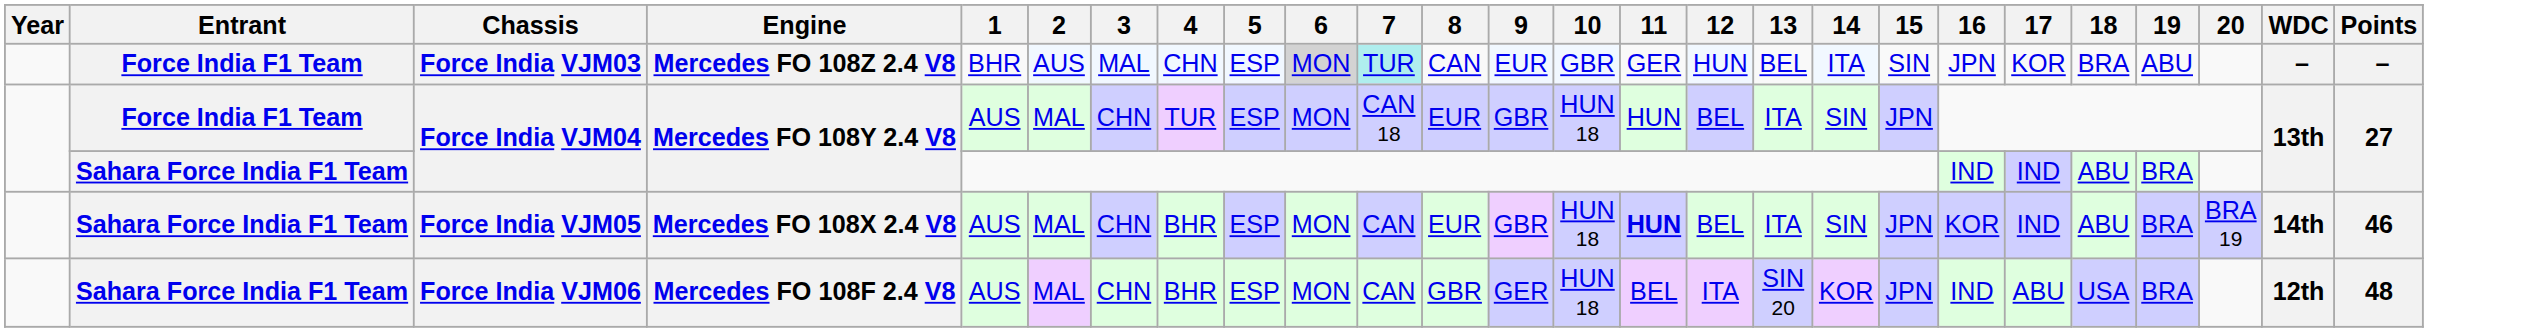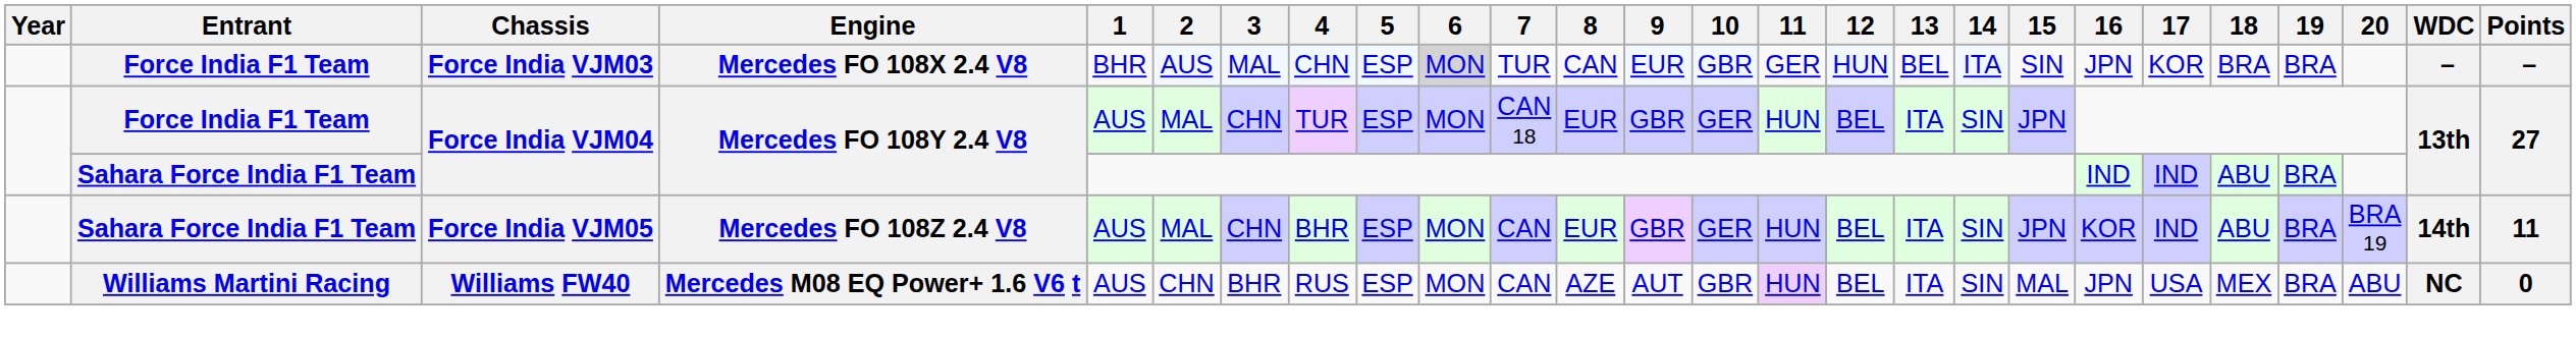Force India VJM03 | Engine: Mercedes FO 108Z 2.4 V8 -> Mercedes FO 108X 2.4 V8
Force India VJM03 | 7: paleturquoise background -> no background
Force India VJM03 | 19: ABU -> BRA
Force India F1 Team / Force India VJM04 | 10: HUN 18 -> GER
Force India VJM05 | Engine: Mercedes FO 108X 2.4 V8 -> Mercedes FO 108Z 2.4 V8
Force India VJM05 | 10: HUN 18 -> GER
Force India VJM05 | 11: bold -> normal
Force India VJM05 | Points: 46 -> 11
- row: Sahara Force India F1 Team | Force India VJM06 | Mercedes FO 108F 2.4 V8 | AUS | MAL | CHN | BHR | ESP | MON | CAN | GBR | GER | HUN 18 | BEL | ITA | SIN 20 | KOR | JPN | IND | ABU | USA | BRA | 12th | 48
+ row: Williams Martini Racing | Williams FW40 | Mercedes M08 EQ Power+ 1.6 V6 t | AUS | CHN | BHR | RUS | ESP | MON | CAN | AZE | AUT | GBR | HUN | BEL | ITA | SIN | MAL | JPN | USA | MEX | BRA | ABU | NC | 0
